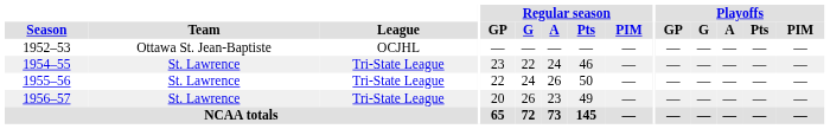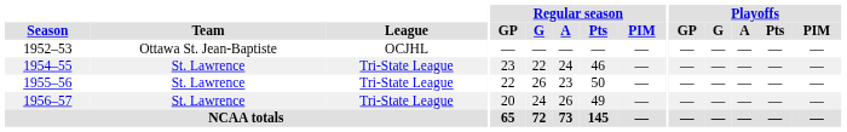1955–56 | Regular season / G: 24 -> 26
1955–56 | Regular season / A: 26 -> 23
1956–57 | Regular season / G: 26 -> 24
1956–57 | Regular season / A: 23 -> 26
